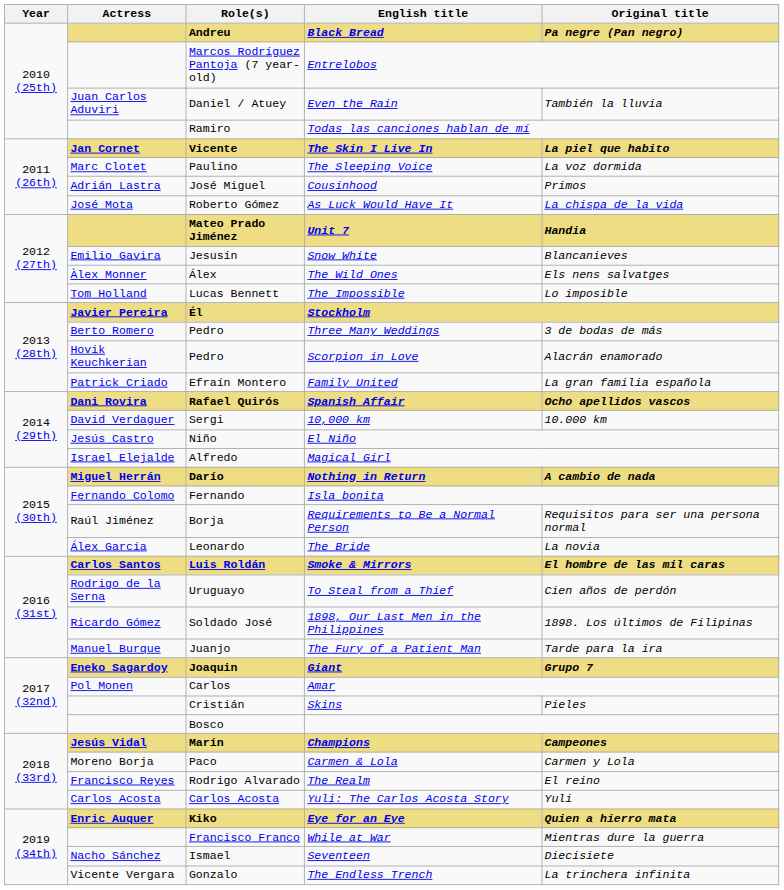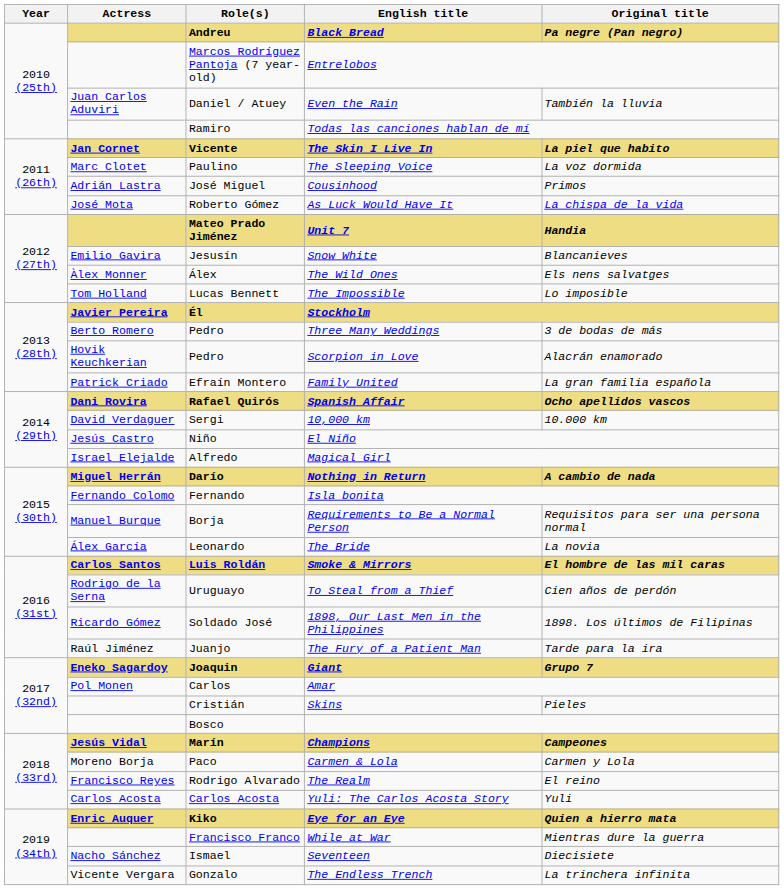Requirements to Be a Normal Person | Actress: Raúl Jiménez -> Manuel Burque
The Fury of a Patient Man | Actress: Manuel Burque -> Raúl Jiménez
